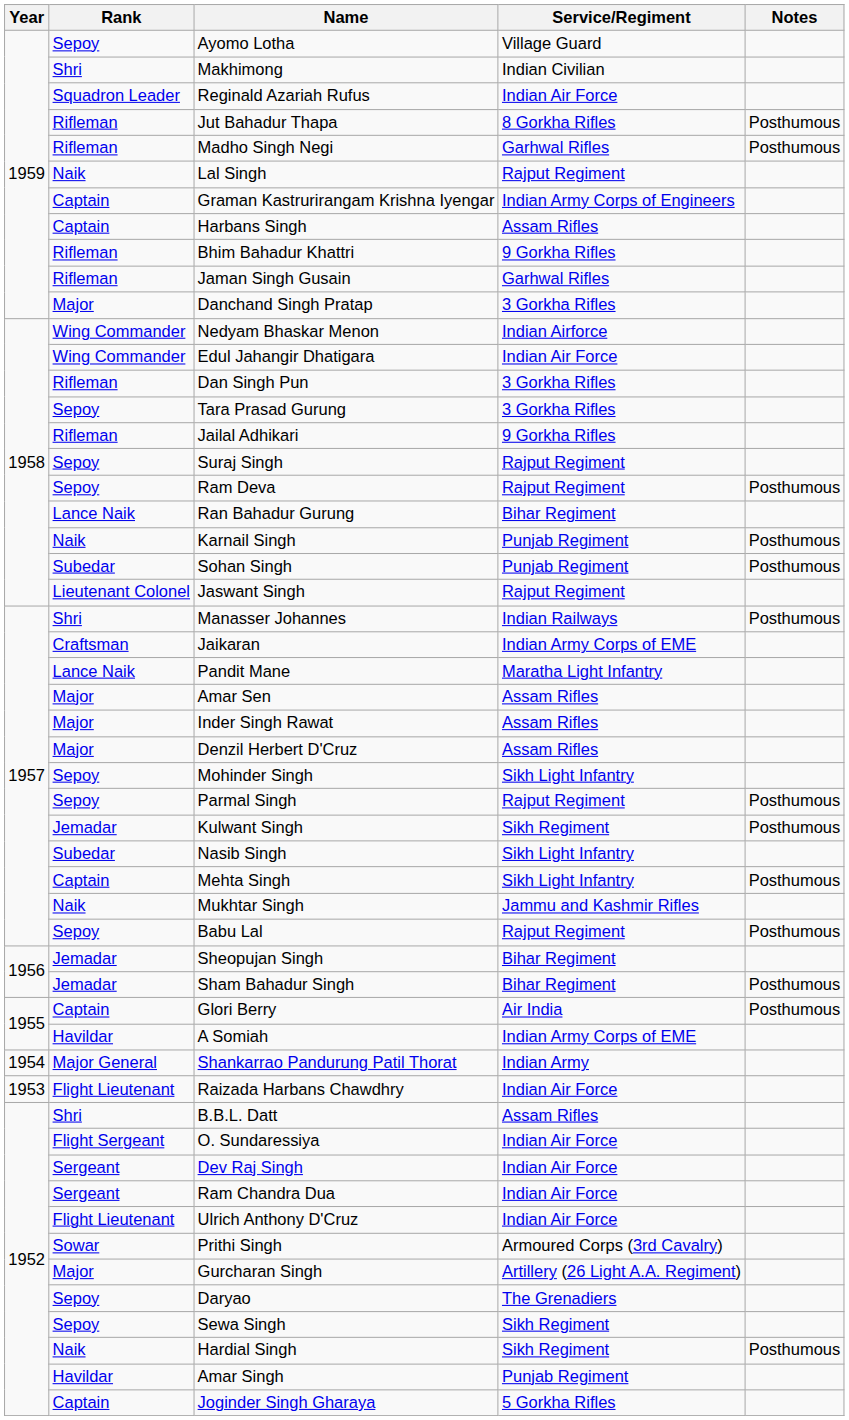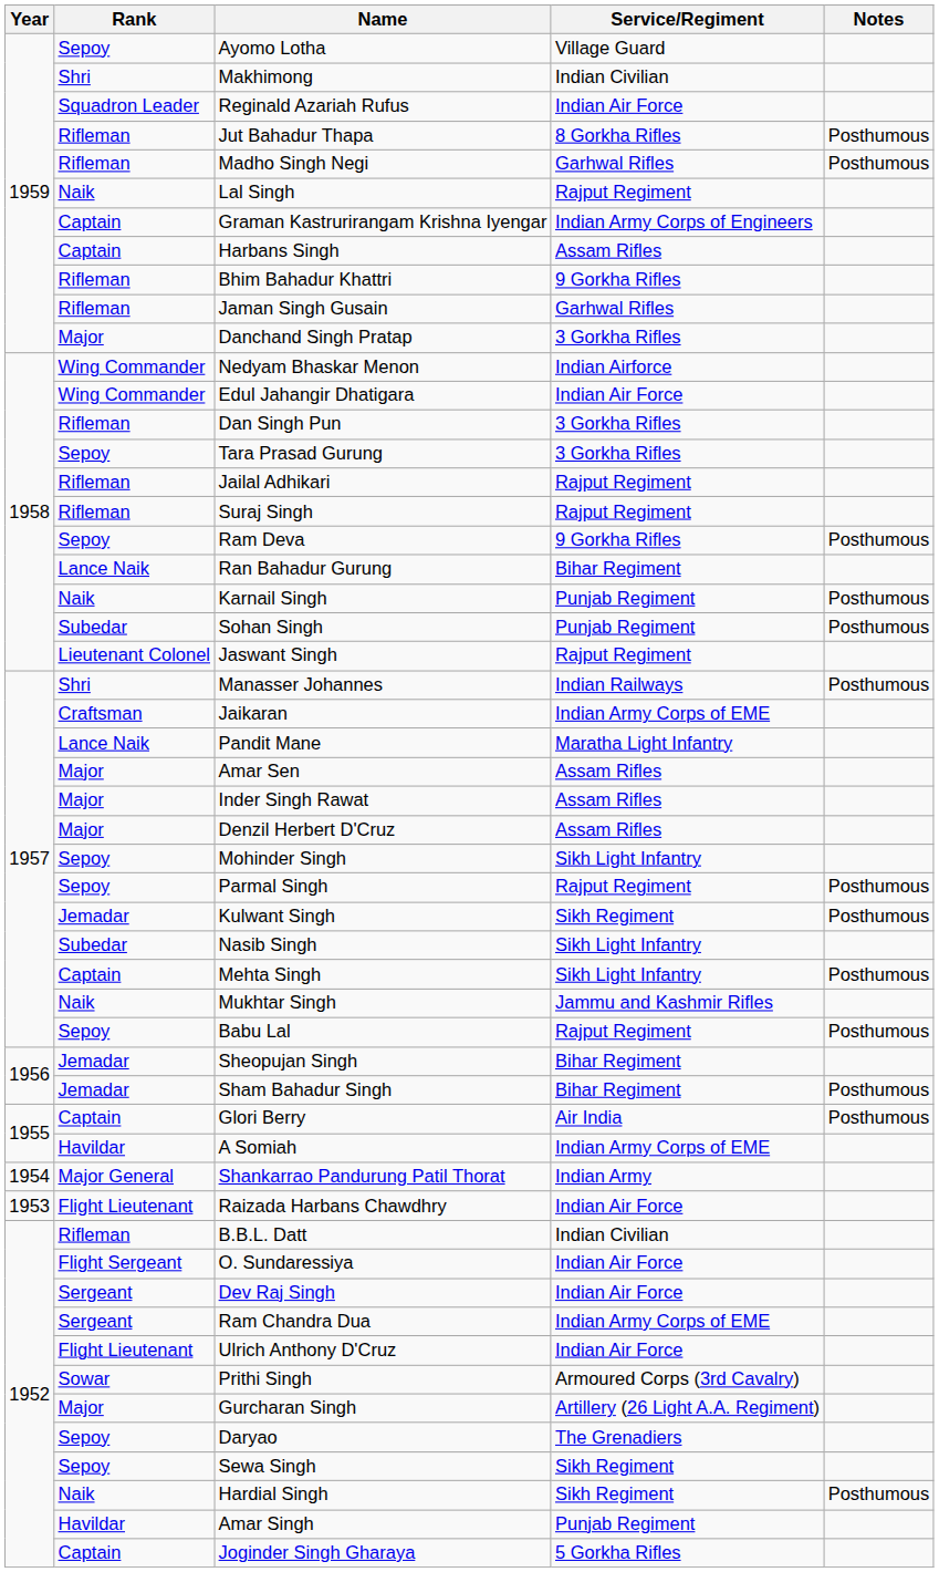Jailal Adhikari | Service/Regiment: 9 Gorkha Rifles -> Rajput Regiment
Suraj Singh | Rank: Sepoy -> Rifleman
Ram Deva | Service/Regiment: Rajput Regiment -> 9 Gorkha Rifles
B.B.L. Datt | Rank: Shri -> Rifleman
B.B.L. Datt | Service/Regiment: Assam Rifles -> Indian Civilian
Ram Chandra Dua | Service/Regiment: Indian Air Force -> Indian Army Corps of EME
